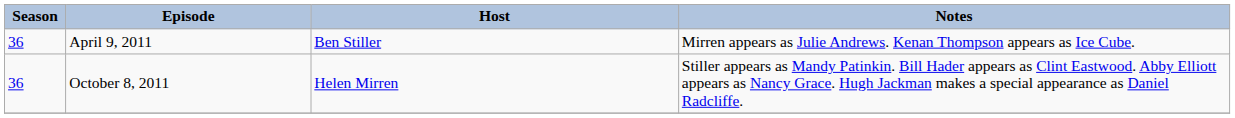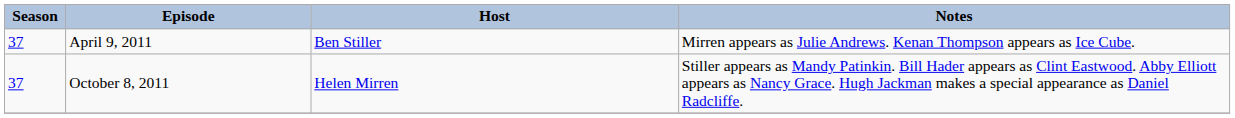April 9, 2011 | Season: 36 -> 37
October 8, 2011 | Season: 36 -> 37
